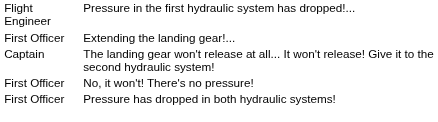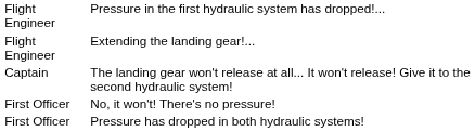Extending the landing gear!... | column 1: First Officer -> Flight Engineer
